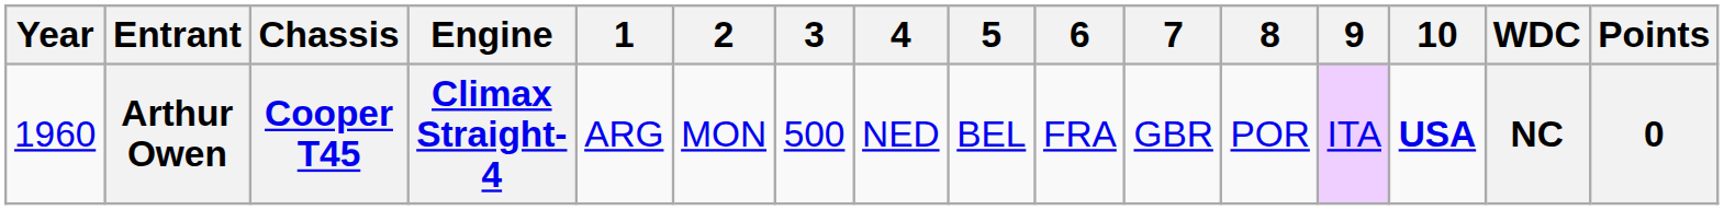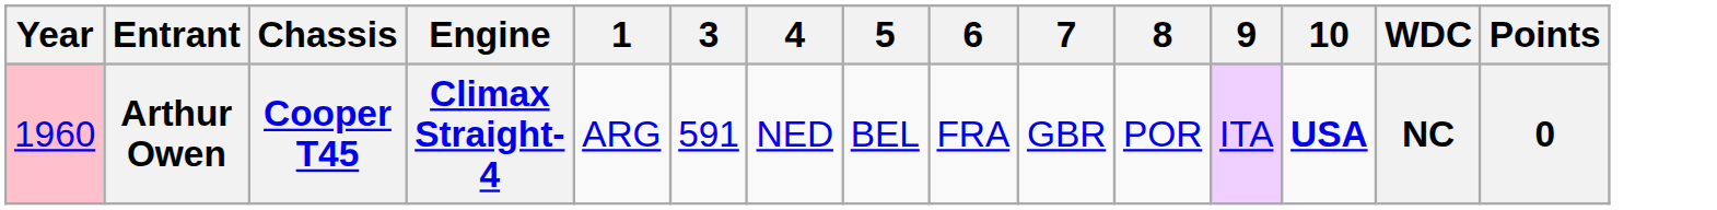- column: 2 | MON
Arthur Owen | Year: no background -> pink background
Arthur Owen | 3: 500 -> 591
